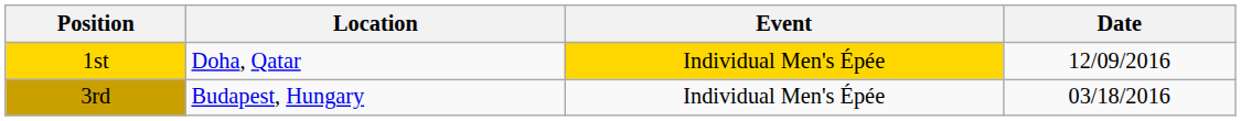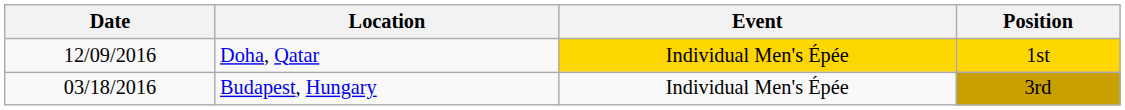columns swapped: Date <-> Position
